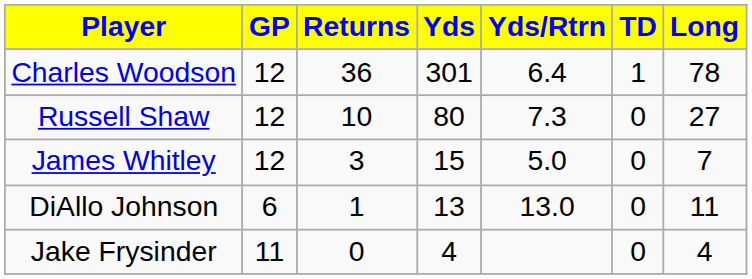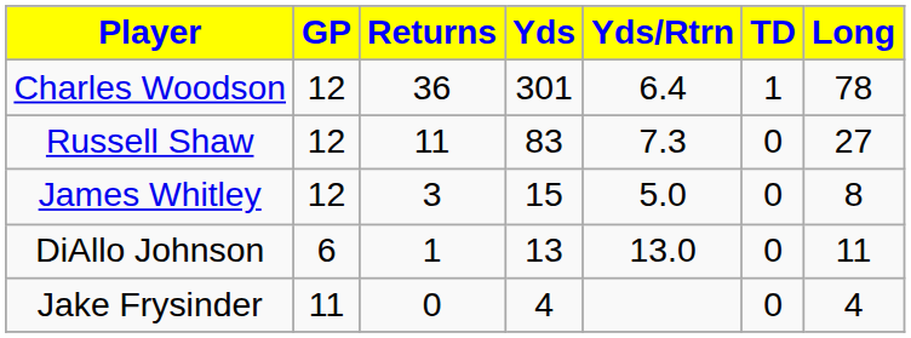Russell Shaw | Returns: 10 -> 11
Russell Shaw | Yds: 80 -> 83
James Whitley | Long: 7 -> 8
